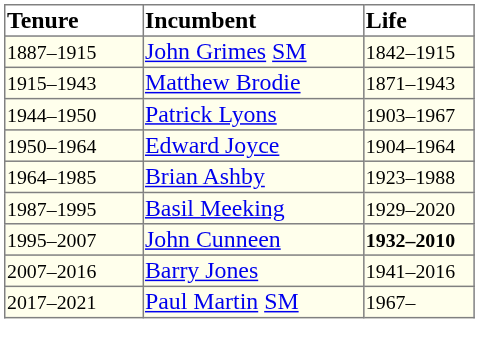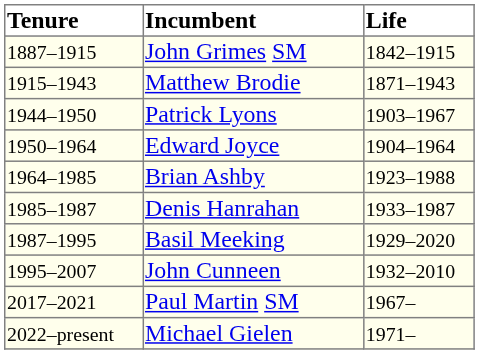+ row: 1985–1987 | Denis Hanrahan | 1933–1987
John Cunneen | Life: bold -> normal
- row: 2007–2016 | Barry Jones | 1941–2016
+ row: 2022–present | Michael Gielen | 1971–
